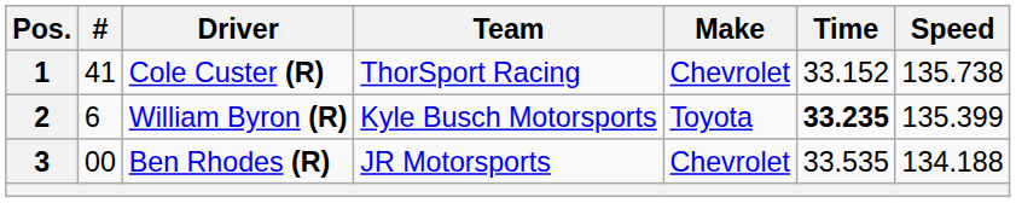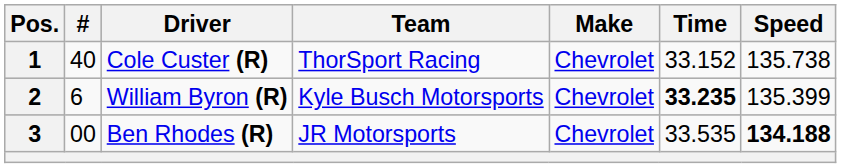1 | #: 41 -> 40
2 | Make: Toyota -> Chevrolet
3 | Speed: normal -> bold
